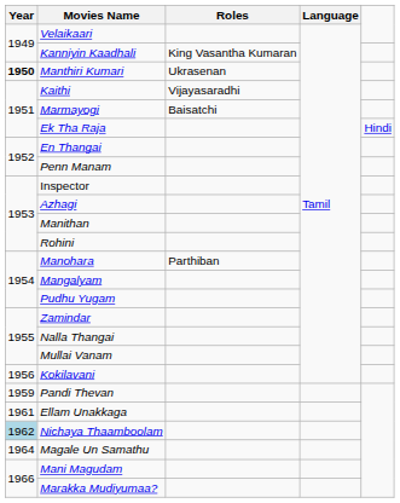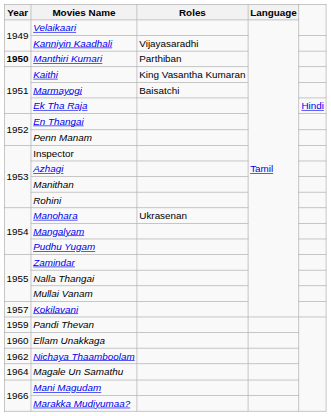Kanniyin Kaadhali | Roles: King Vasantha Kumaran -> Vijayasaradhi
Manthiri Kumari | Roles: Ukrasenan -> Parthiban
Kaithi | Roles: Vijayasaradhi -> King Vasantha Kumaran
Manohara | Roles: Parthiban -> Ukrasenan
Kokilavani | Year: 1956 -> 1957
Ellam Unakkaga | Year: 1961 -> 1960
Nichaya Thaamboolam | Year: lightblue background -> no background
